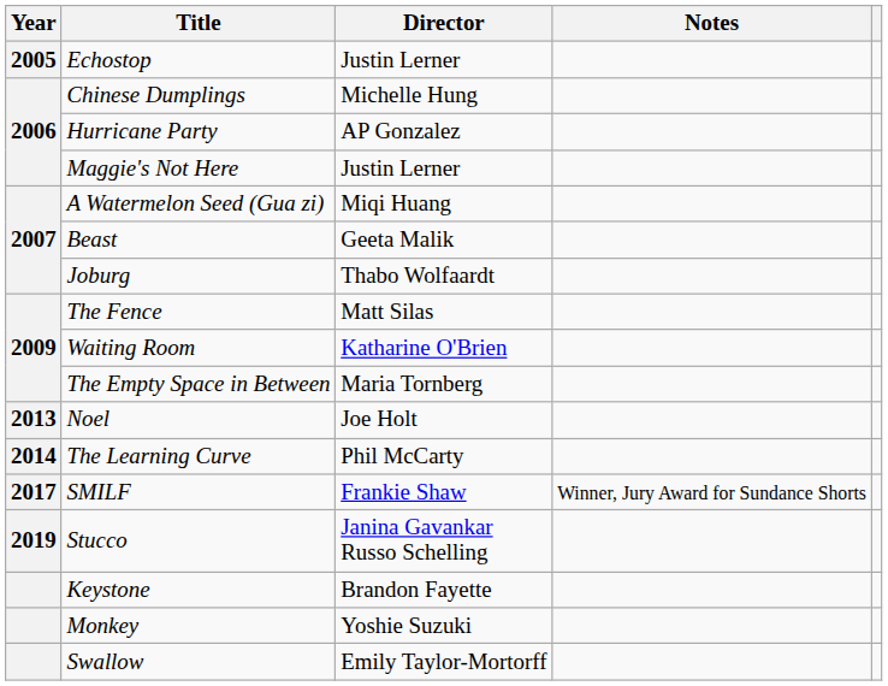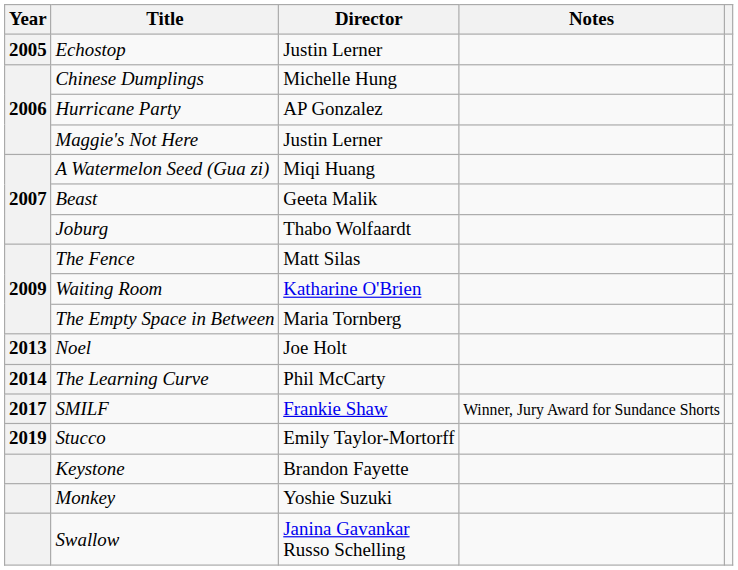Stucco | Director: Janina Gavankar Russo Schelling -> Emily Taylor-Mortorff
Swallow | Director: Emily Taylor-Mortorff -> Janina Gavankar Russo Schelling
